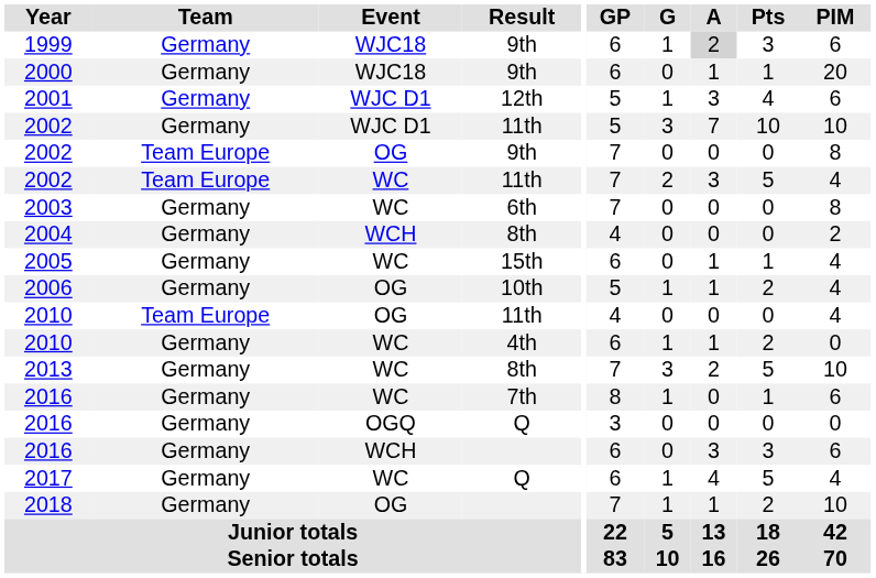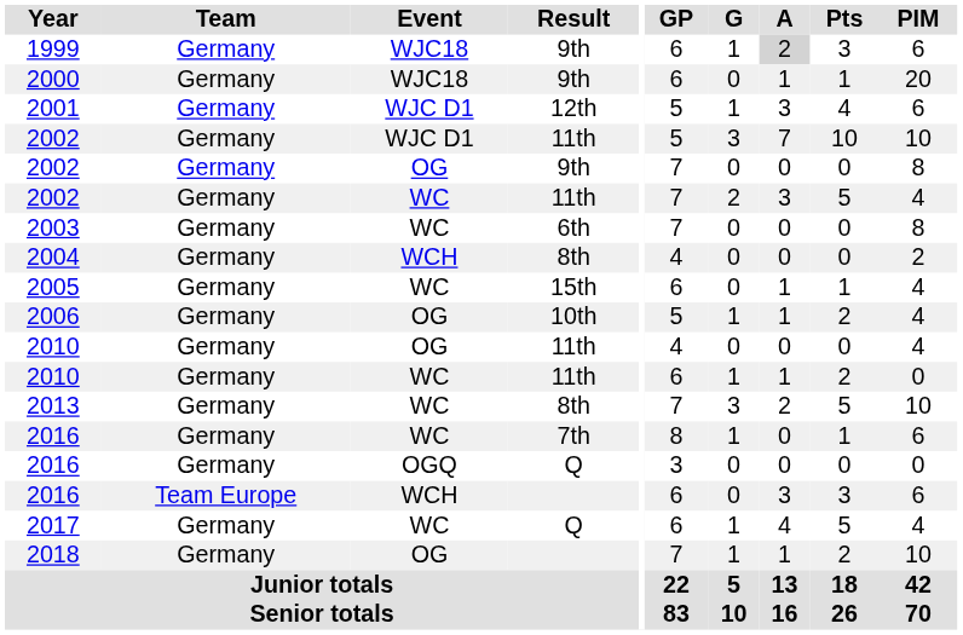2002 / OG | Team: Team Europe -> Germany
2002 / WC | Team: Team Europe -> Germany
2010 / OG | Team: Team Europe -> Germany
2010 / WC | Result: 4th -> 11th
2016 / WCH | Team: Germany -> Team Europe
